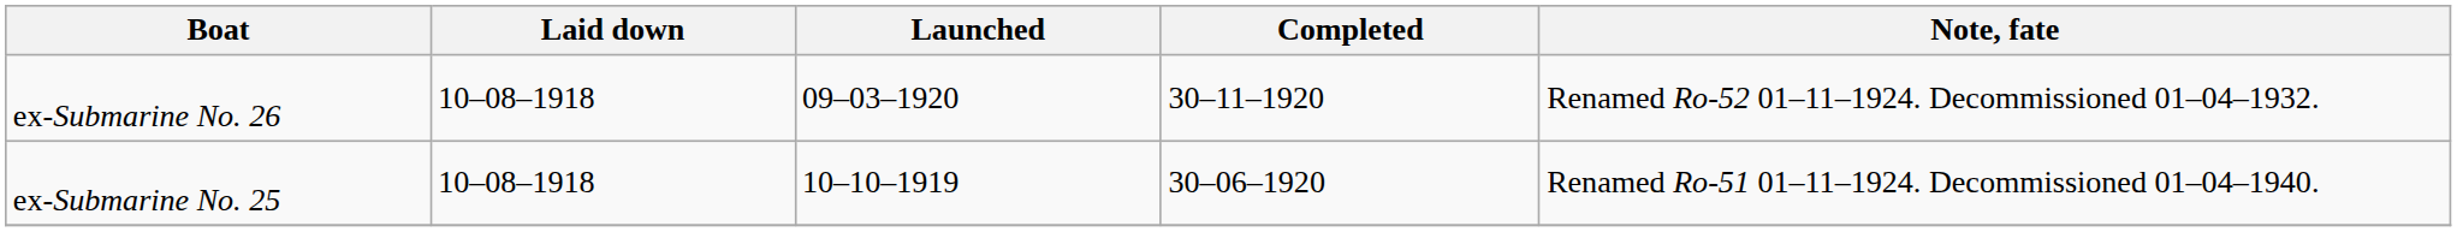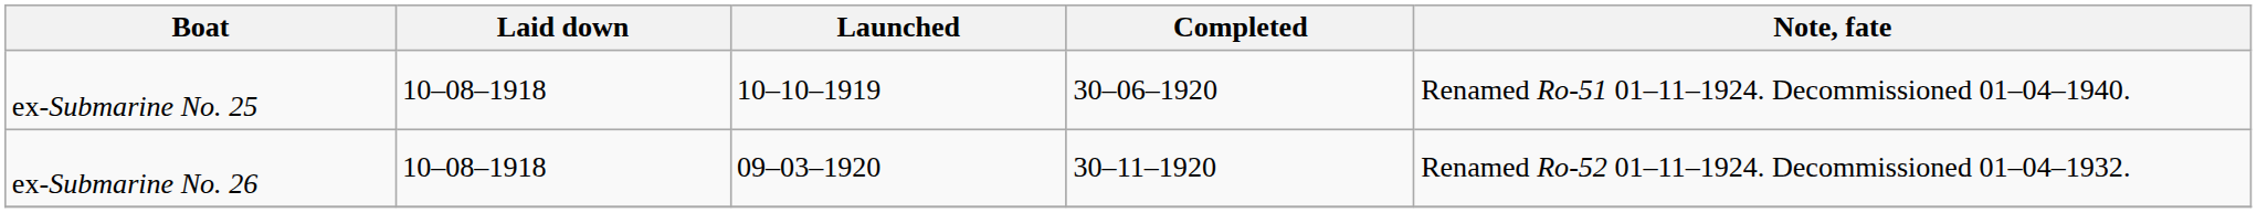rows swapped: ex-Submarine No. 25 <-> ex-Submarine No. 26
